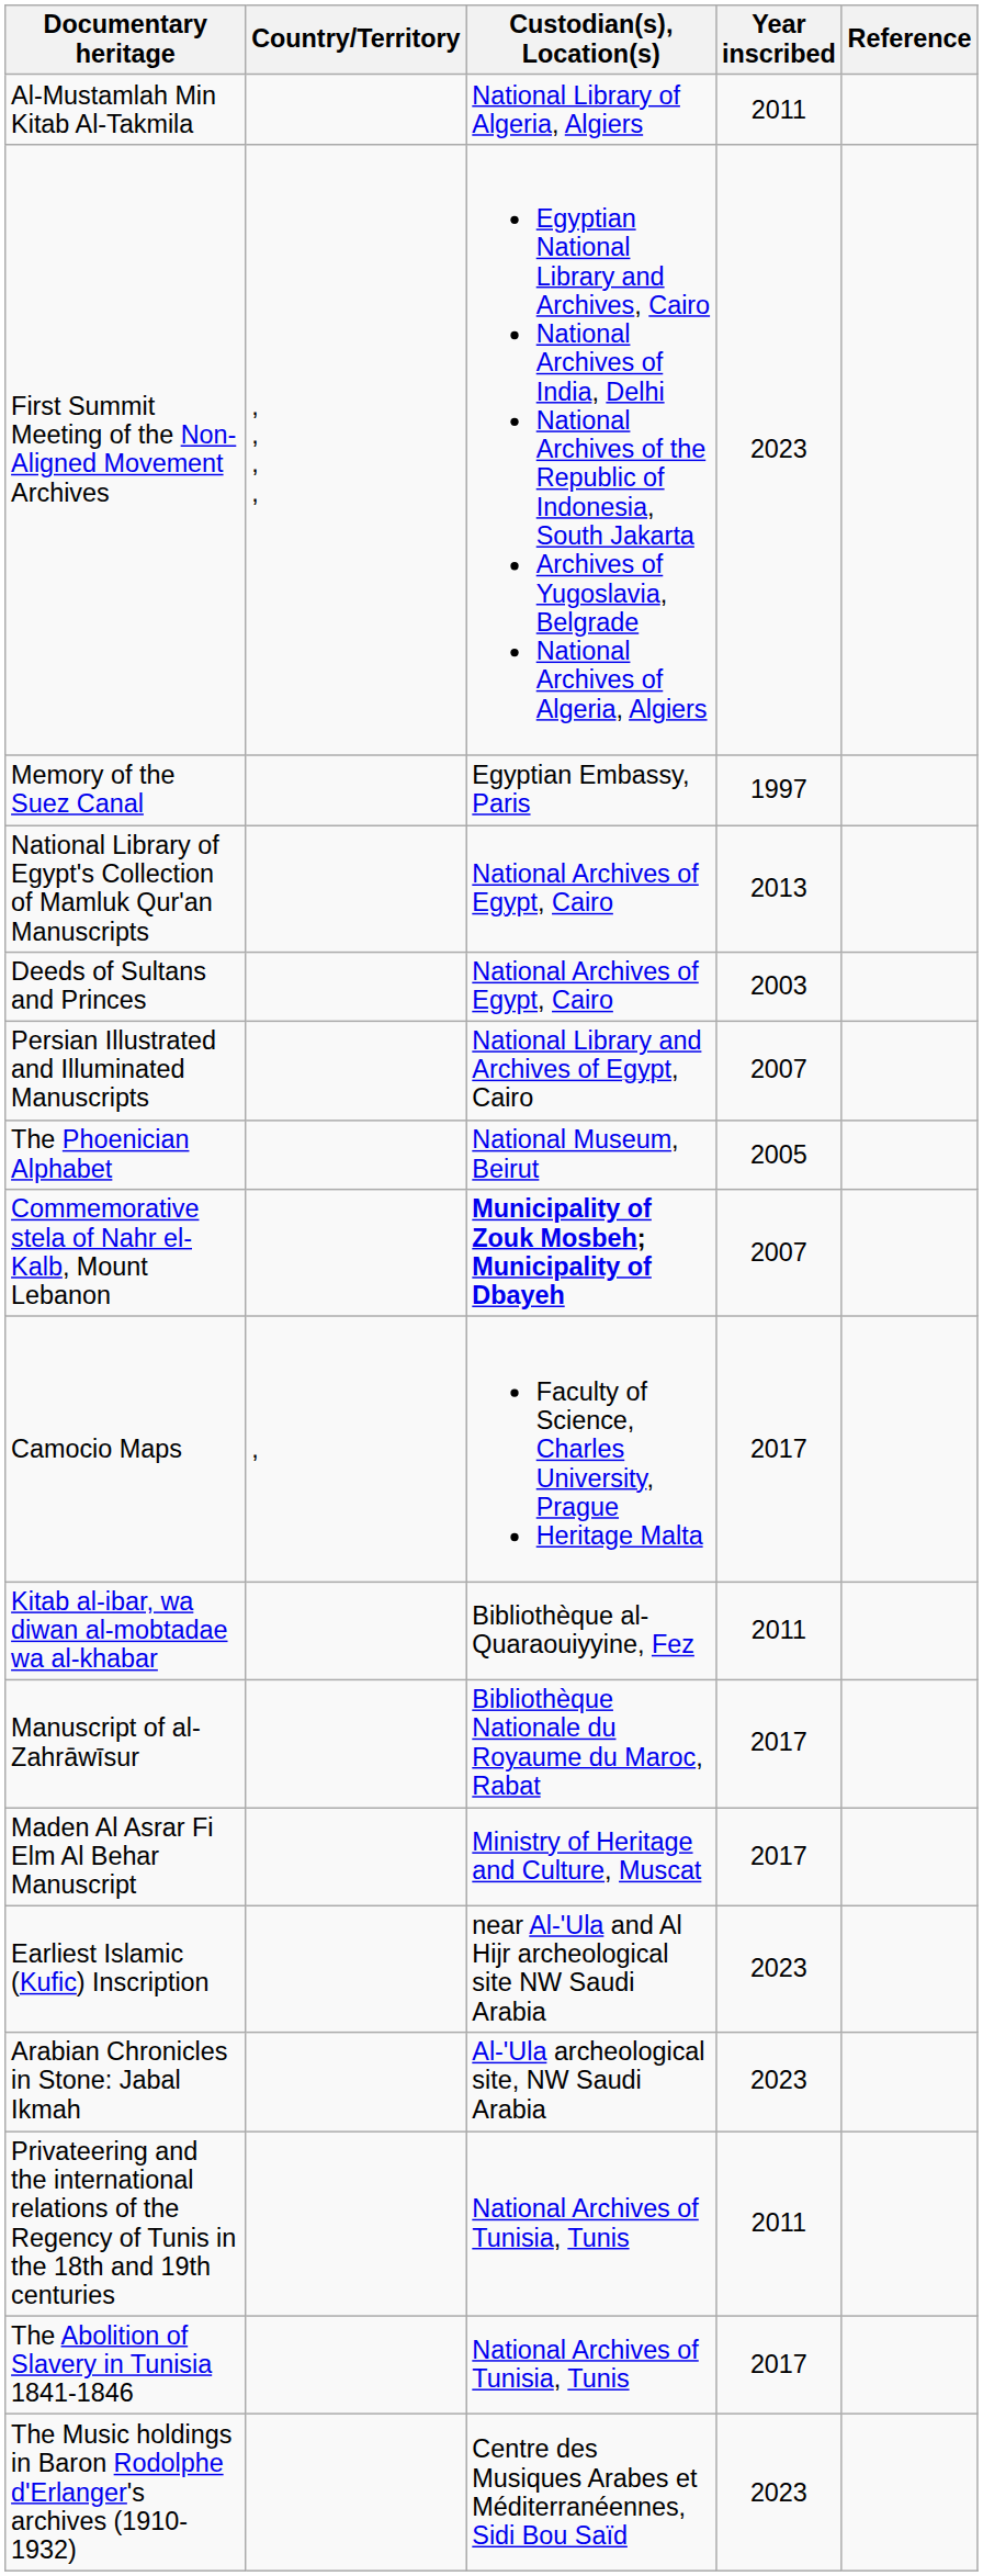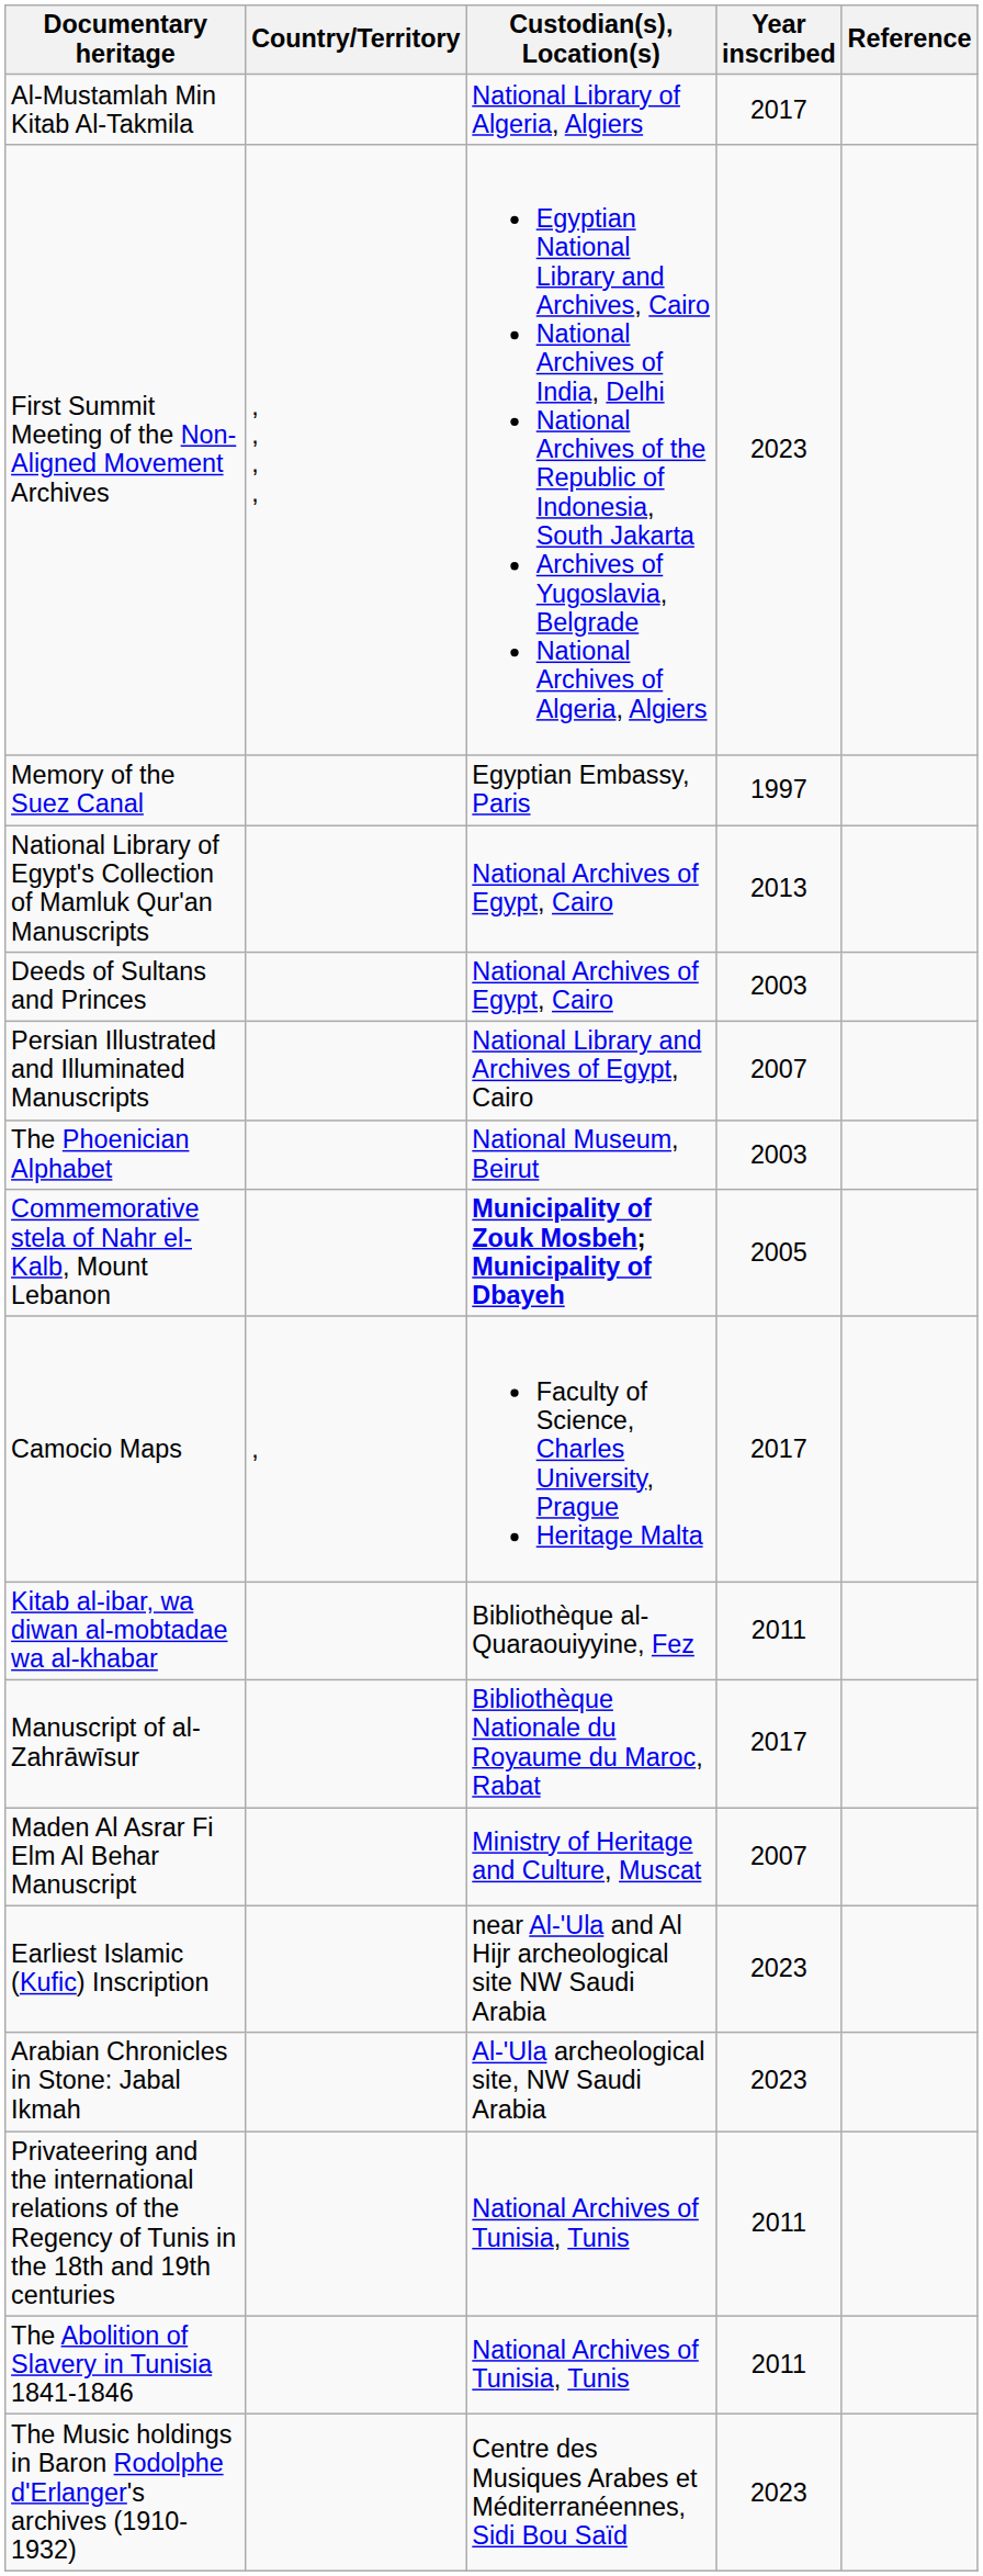Al-Mustamlah Min Kitab Al-Takmila | Year inscribed: 2011 -> 2017
The Phoenician Alphabet | Year inscribed: 2005 -> 2003
Commemorative stela of Nahr el-Kalb, Mount Lebanon | Year inscribed: 2007 -> 2005
Maden Al Asrar Fi Elm Al Behar Manuscript | Year inscribed: 2017 -> 2007
The Abolition of Slavery in Tunisia 1841-1846 | Year inscribed: 2017 -> 2011
